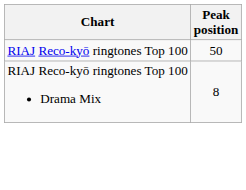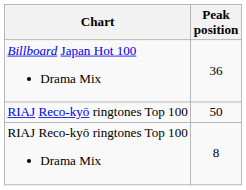+ row: Billboard Japan Hot 100 Drama Mix | 36
